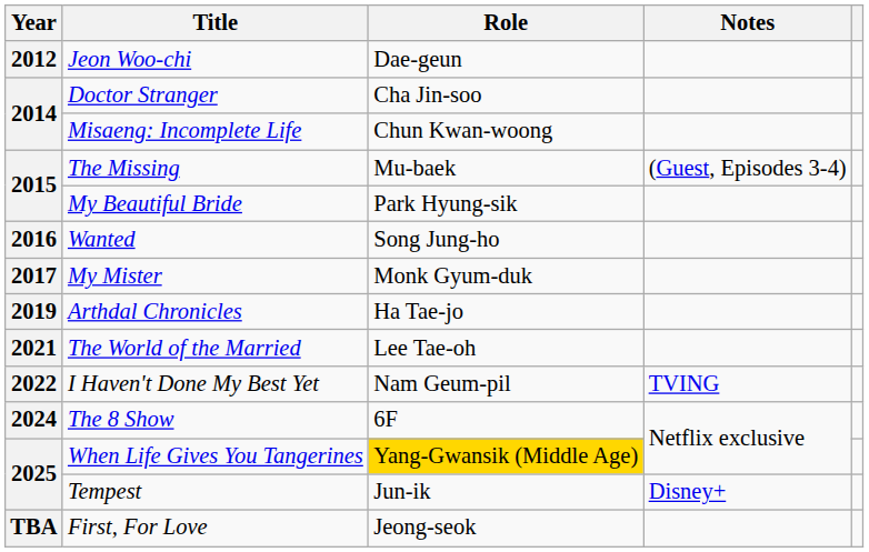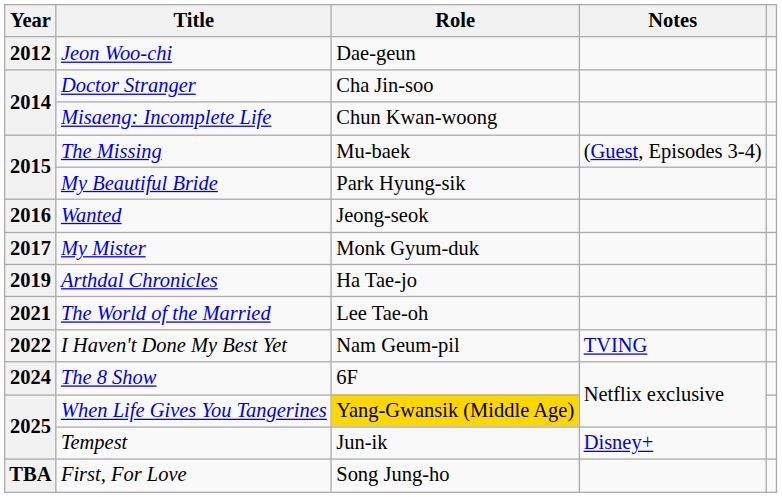Wanted | Role: Song Jung-ho -> Jeong-seok
First, For Love | Role: Jeong-seok -> Song Jung-ho
